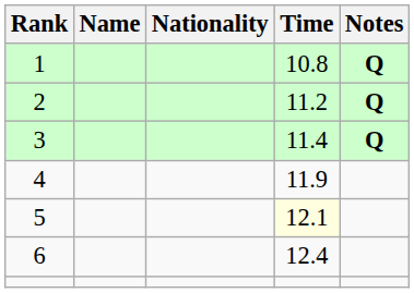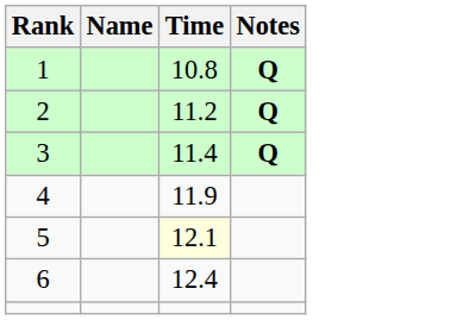- column: Nationality
